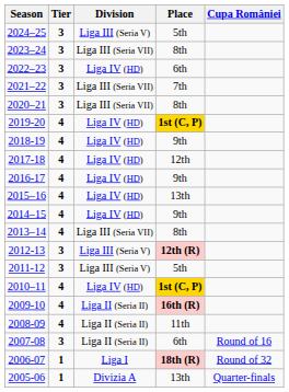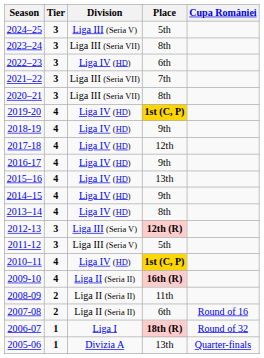2013–14 | Division: Liga III (Seria VII) -> Liga IV (HD)
2008-09 | Tier: 4 -> 2
2007-08 | Tier: 3 -> 2
